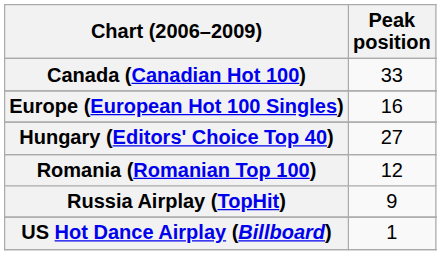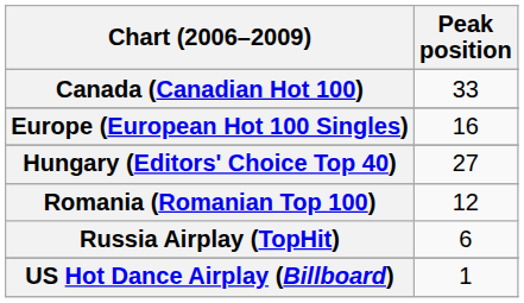Russia Airplay (TopHit) | Peak position: 9 -> 6
